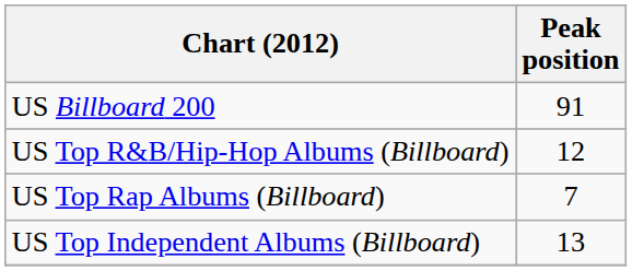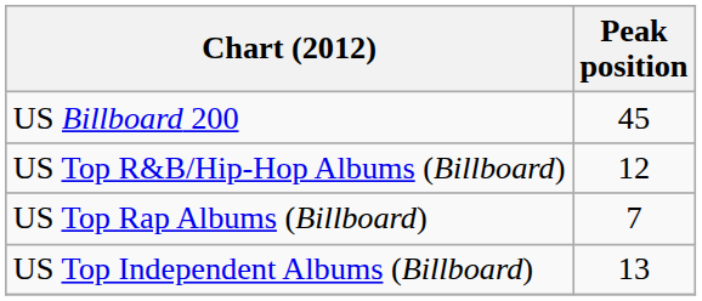US Billboard 200 | Peak position: 91 -> 45
